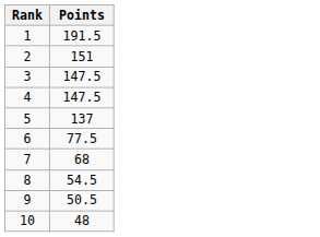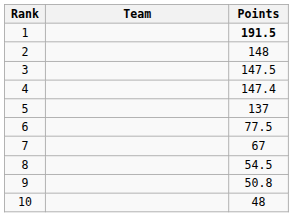+ column: Team
1 | Points: normal -> bold
2 | Points: 151 -> 148
4 | Points: 147.5 -> 147.4
7 | Points: 68 -> 67
9 | Points: 50.5 -> 50.8
